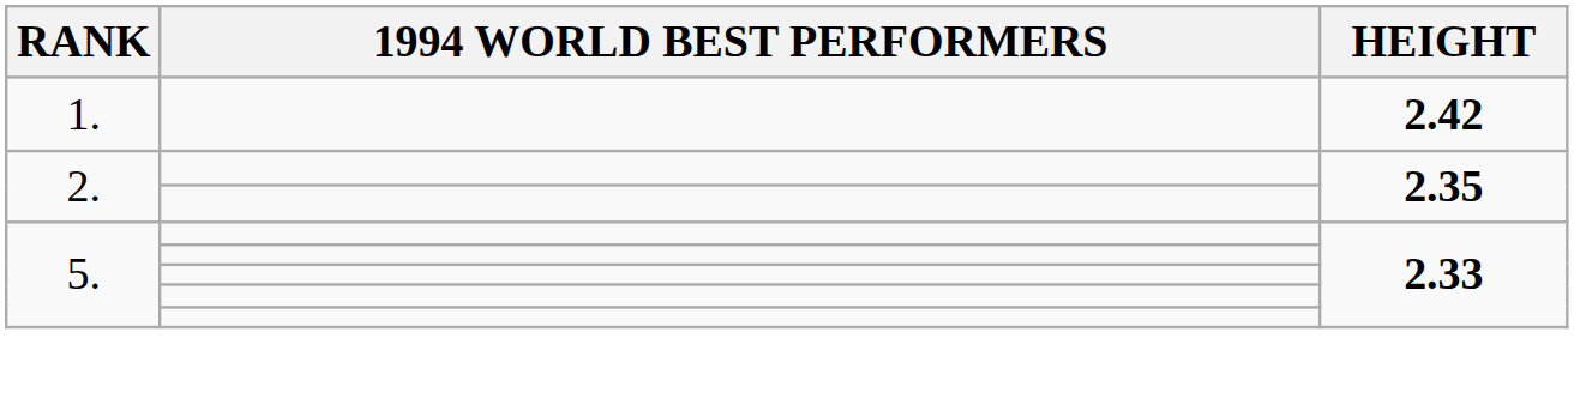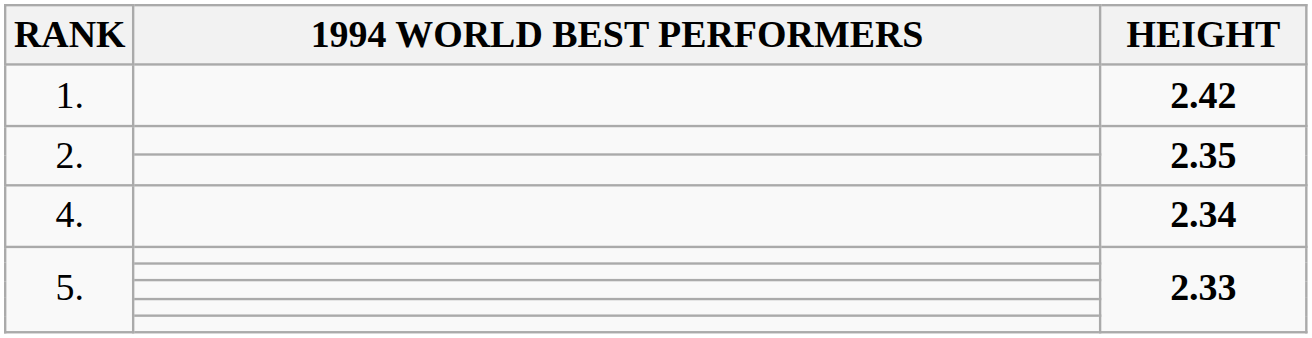+ row: 4. | 2.34
